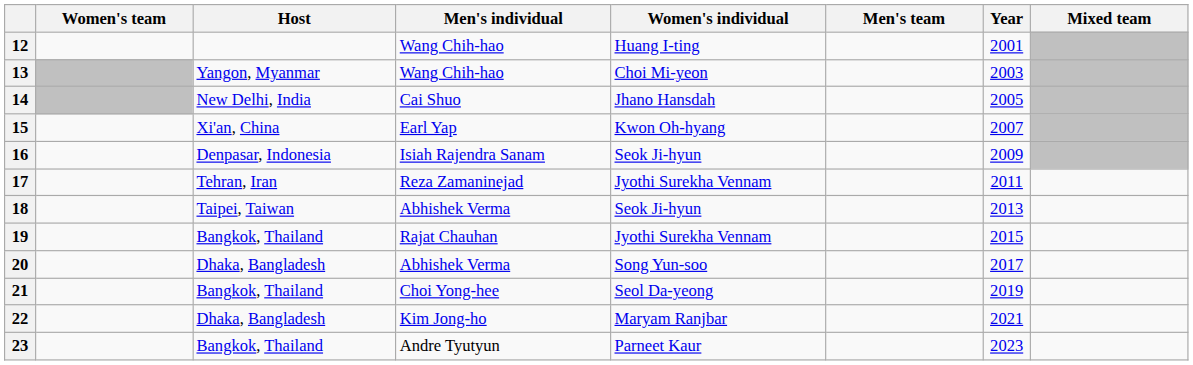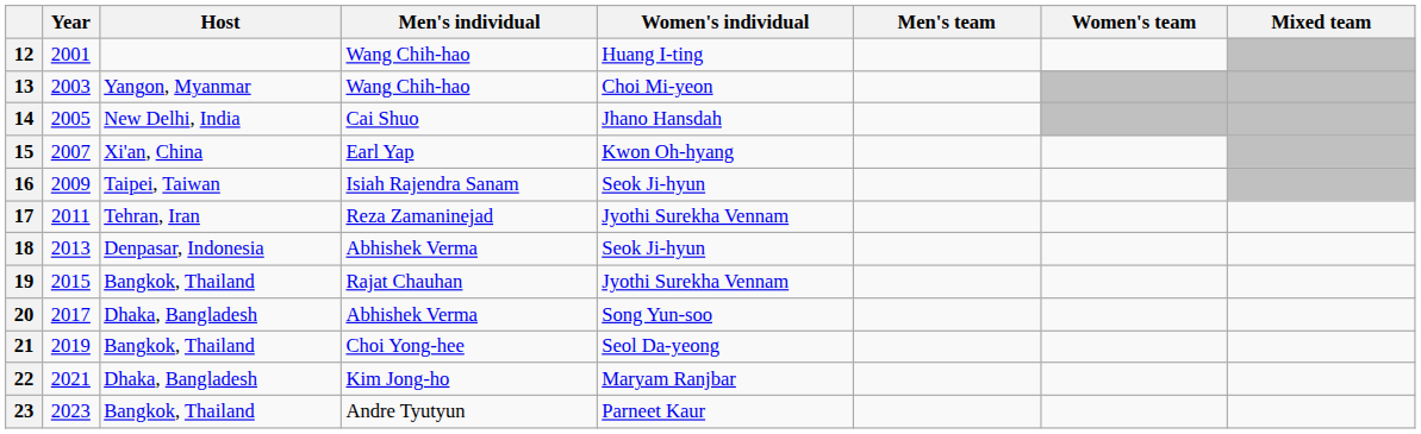columns swapped: Year <-> Women's team
16 | Host: Denpasar, Indonesia -> Taipei, Taiwan
18 | Host: Taipei, Taiwan -> Denpasar, Indonesia
